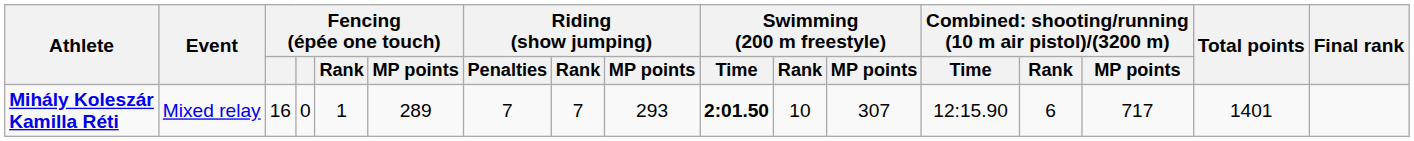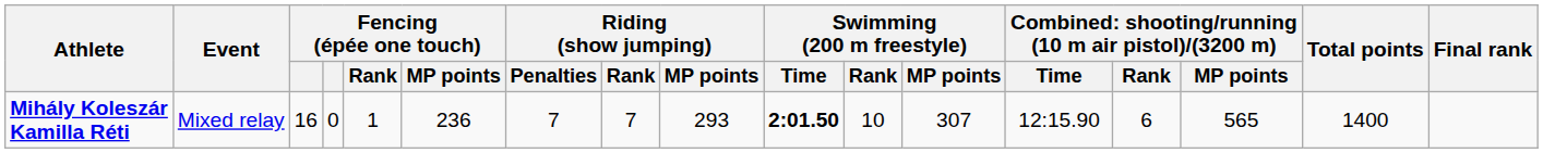Mihály Koleszár Kamilla Réti | Fencing (épée one touch) / MP points: 289 -> 236
Mihály Koleszár Kamilla Réti | column 15: 717 -> 565
Mihály Koleszár Kamilla Réti | Total points: 1401 -> 1400
